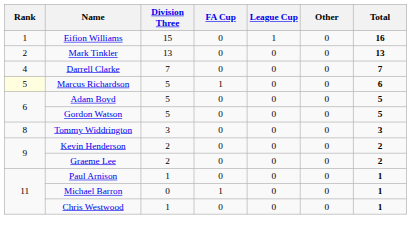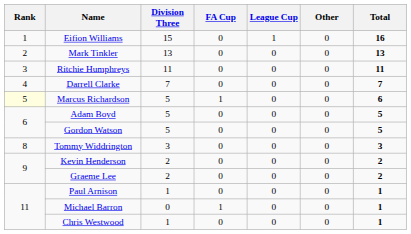+ row: 3 | Ritchie Humphreys | 11 | 0 | 0 | 0 | 11
